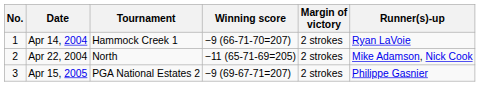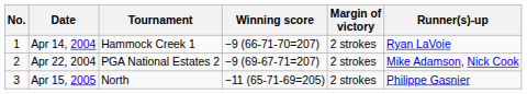Apr 22, 2004 | Tournament: North -> PGA National Estates 2
Apr 22, 2004 | Winning score: −11 (65-71-69=205) -> −9 (69-67-71=207)
Apr 15, 2005 | Tournament: PGA National Estates 2 -> North
Apr 15, 2005 | Winning score: −9 (69-67-71=207) -> −11 (65-71-69=205)
